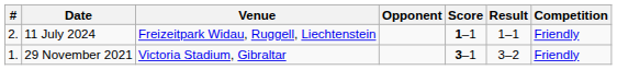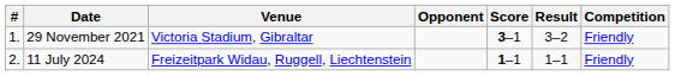rows swapped: 29 November 2021 <-> 11 July 2024
